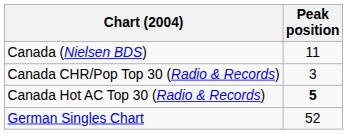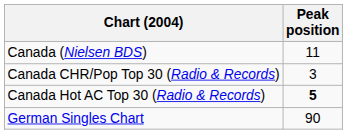German Singles Chart | Peak position: 52 -> 90
